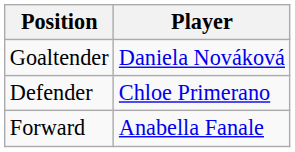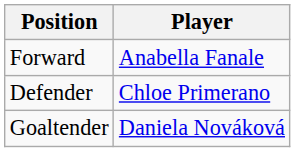rows swapped: Goaltender <-> Forward
